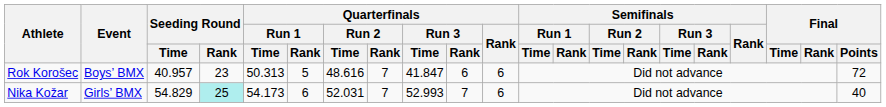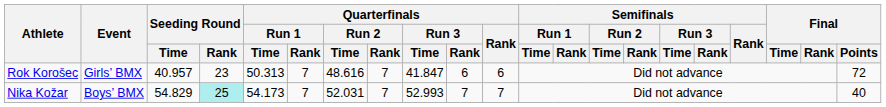Rok Korošec | Event: Boys’ BMX -> Girls’ BMX
Rok Korošec | Quarterfinals / Run 1 / Rank: 5 -> 7
Nika Kožar | Event: Girls’ BMX -> Boys’ BMX
Nika Kožar | Quarterfinals / Run 1 / Rank: 6 -> 7
Nika Kožar | Quarterfinals / Rank: 6 -> 7
